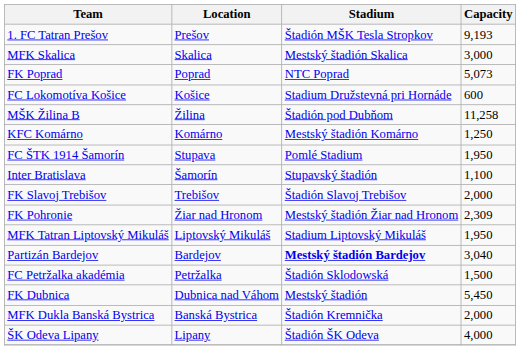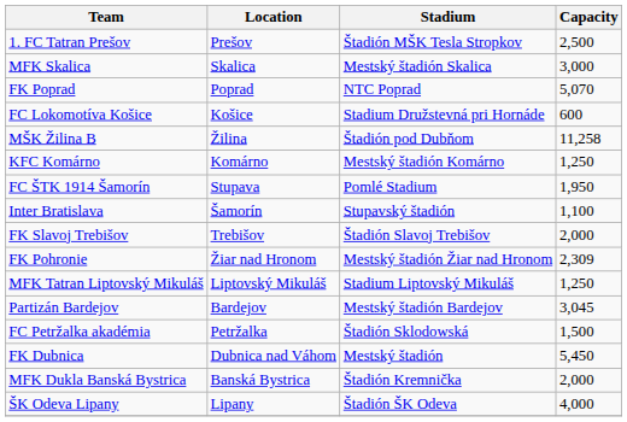1. FC Tatran Prešov | Capacity: 9,193 -> 2,500
FK Poprad | Capacity: 5,073 -> 5,070
MFK Tatran Liptovský Mikuláš | Capacity: 1,950 -> 1,250
Partizán Bardejov | Stadium: bold -> normal
Partizán Bardejov | Capacity: 3,040 -> 3,045
